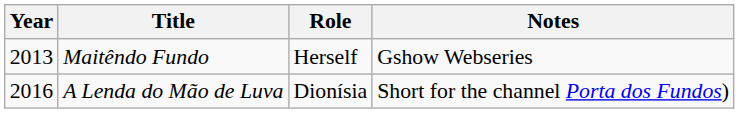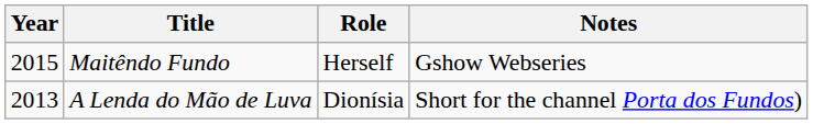Maitêndo Fundo | Year: 2013 -> 2015
A Lenda do Mão de Luva | Year: 2016 -> 2013
